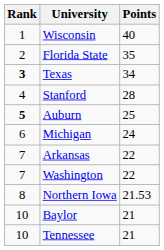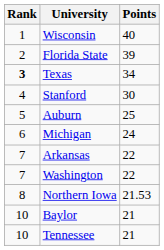Florida State | Points: 35 -> 39
Stanford | Points: 28 -> 30
Auburn | Rank: bold -> normal
